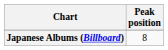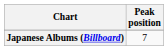Japanese Albums (Billboard) | Peak position: 8 -> 7
